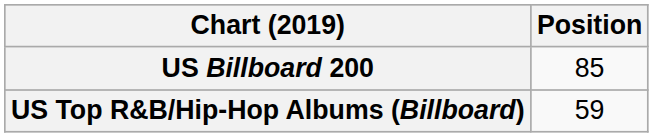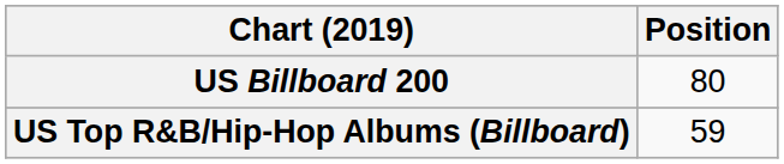US Billboard 200 | Position: 85 -> 80
